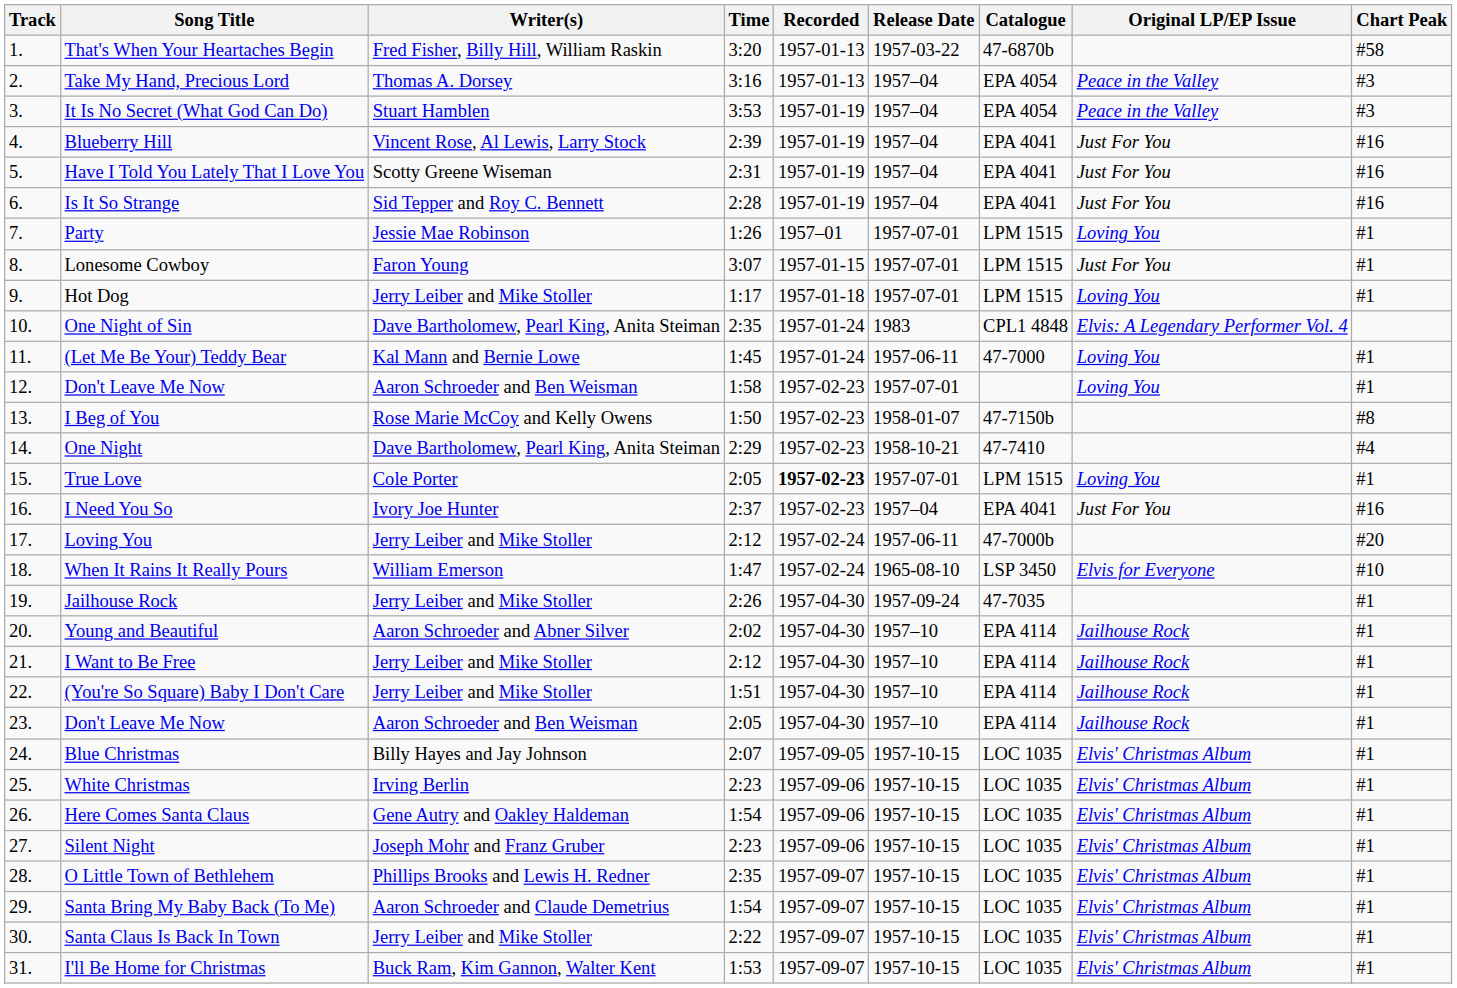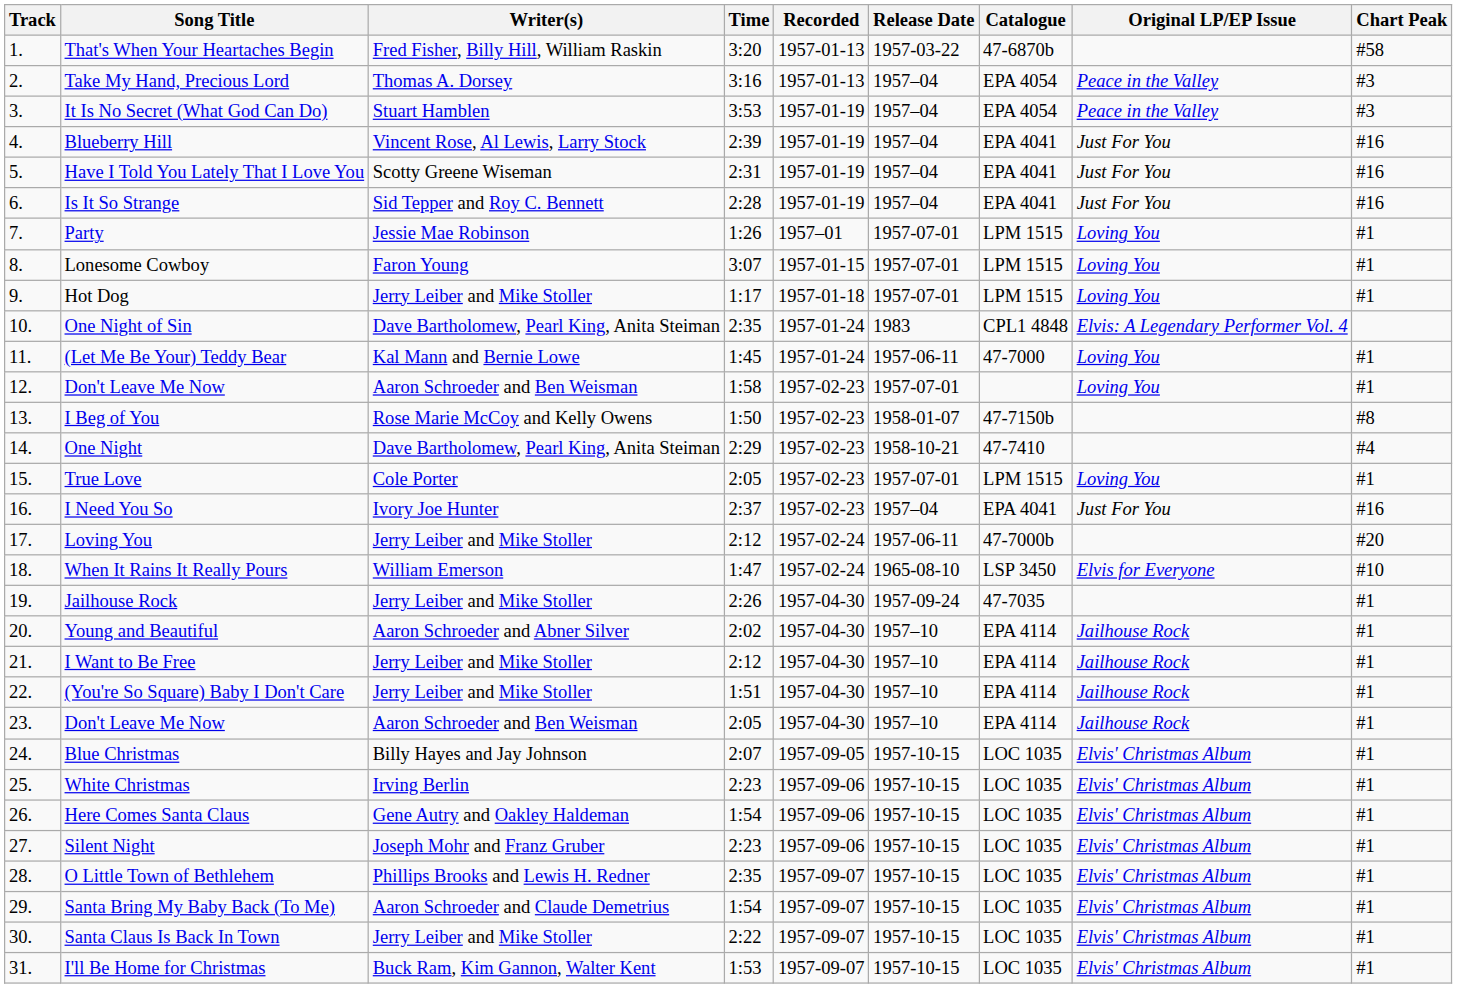Lonesome Cowboy | Original LP/EP Issue: Just For You -> Loving You
True Love | Recorded: bold -> normal
